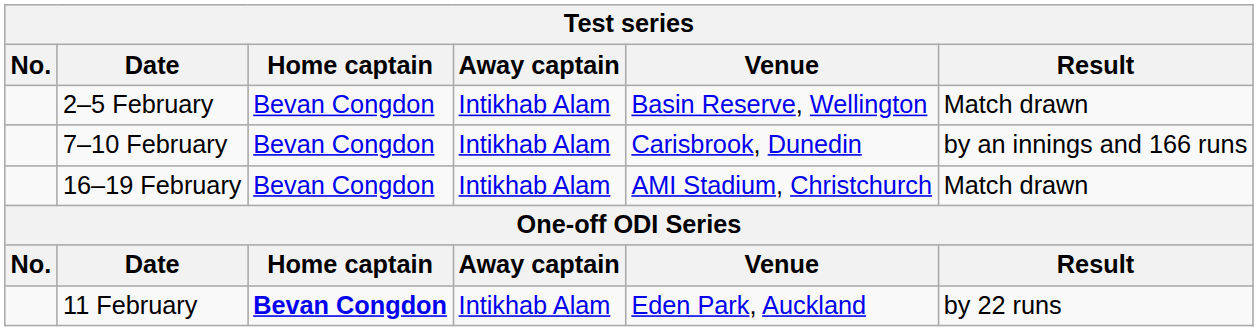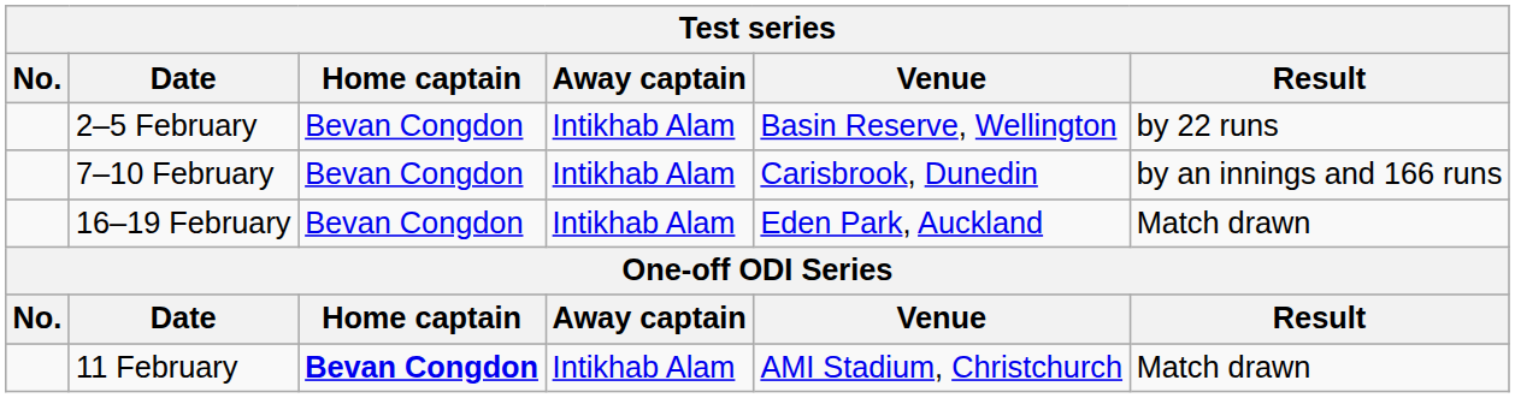2–5 February | Result: Match drawn -> by 22 runs
16–19 February | Venue: AMI Stadium, Christchurch -> Eden Park, Auckland
11 February | Venue: Eden Park, Auckland -> AMI Stadium, Christchurch
11 February | Result: by 22 runs -> Match drawn
